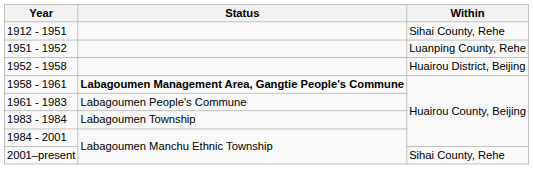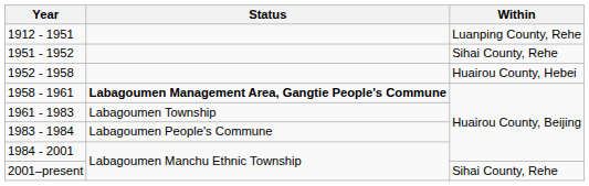1912 - 1951 | Within: Sihai County, Rehe -> Luanping County, Rehe
1951 - 1952 | Within: Luanping County, Rehe -> Sihai County, Rehe
1952 - 1958 | Within: Huairou District, Beijing -> Huairou County, Hebei
1961 - 1983 | Status: Labagoumen People's Commune -> Labagoumen Township
1983 - 1984 | Status: Labagoumen Township -> Labagoumen People's Commune
